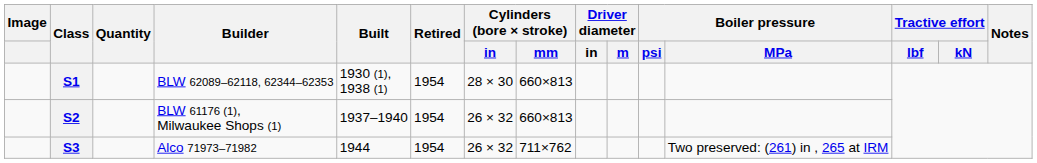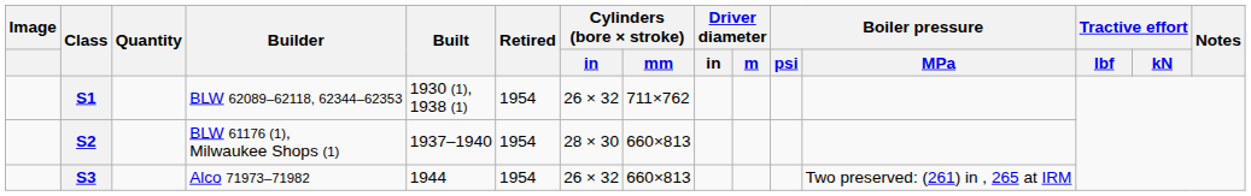S1 | Cylinders (bore × stroke) / in: 28 × 30 -> 26 × 32
S1 | Cylinders (bore × stroke) / mm: 660×813 -> 711×762
S2 | Cylinders (bore × stroke) / in: 26 × 32 -> 28 × 30
S3 | Cylinders (bore × stroke) / mm: 711×762 -> 660×813
